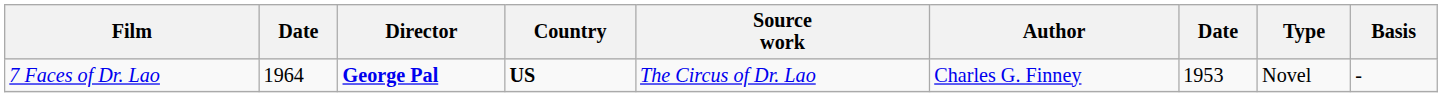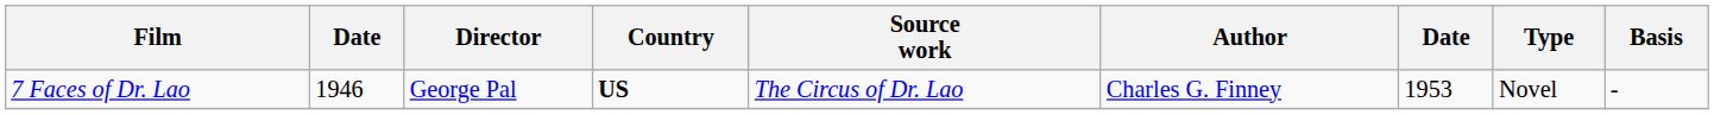7 Faces of Dr. Lao | column 2: 1964 -> 1946
7 Faces of Dr. Lao | Director: bold -> normal
